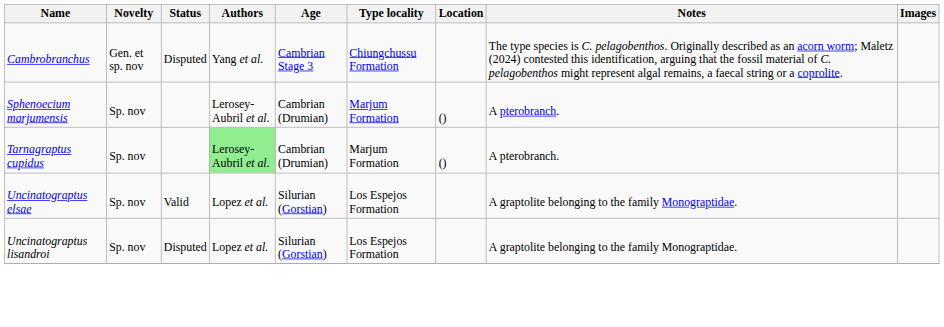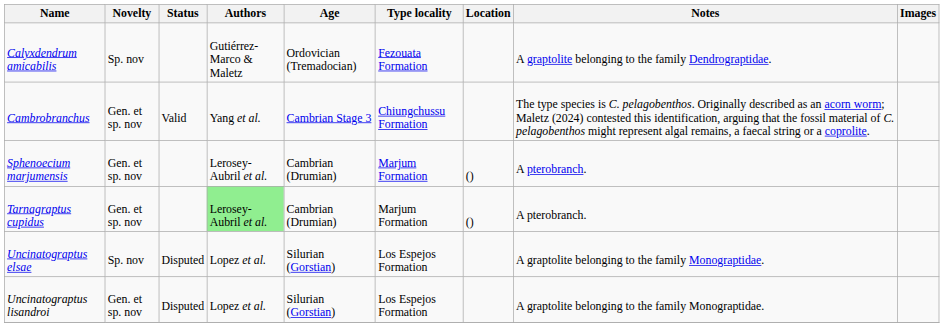+ row: Calyxdendrum amicabilis | Sp. nov | Gutiérrez-Marco & Maletz | Ordovician (Tremadocian) | Fezouata Formation | A graptolite belonging to the family Dendrograptidae.
Cambrobranchus | Status: Disputed -> Valid
Sphenoecium marjumensis | Novelty: Sp. nov -> Gen. et sp. nov
Tarnagraptus cupidus | Novelty: Sp. nov -> Gen. et sp. nov
Uncinatograptus elsae | Status: Valid -> Disputed
Uncinatograptus lisandroi | Novelty: Sp. nov -> Gen. et sp. nov
